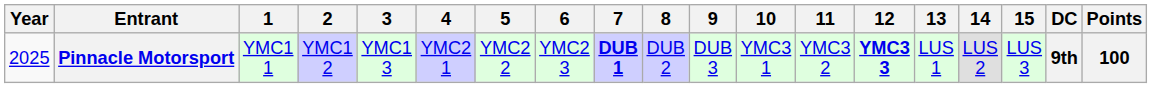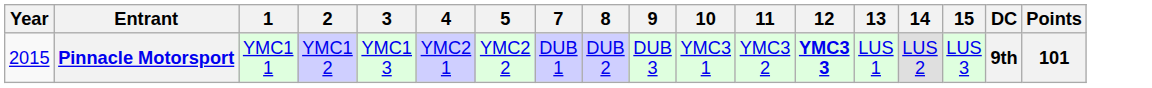- column: 6 | YMC2 3
Pinnacle Motorsport | Year: 2025 -> 2015
Pinnacle Motorsport | 7: bold -> normal
Pinnacle Motorsport | Points: 100 -> 101
